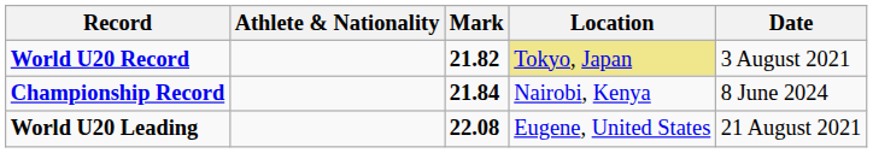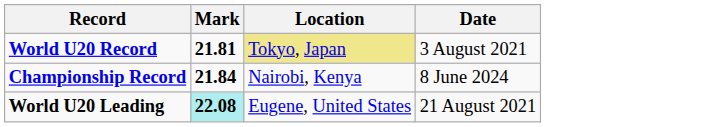- column: Athlete & Nationality
World U20 Record | Mark: 21.82 -> 21.81
World U20 Leading | Mark: no background -> paleturquoise background
